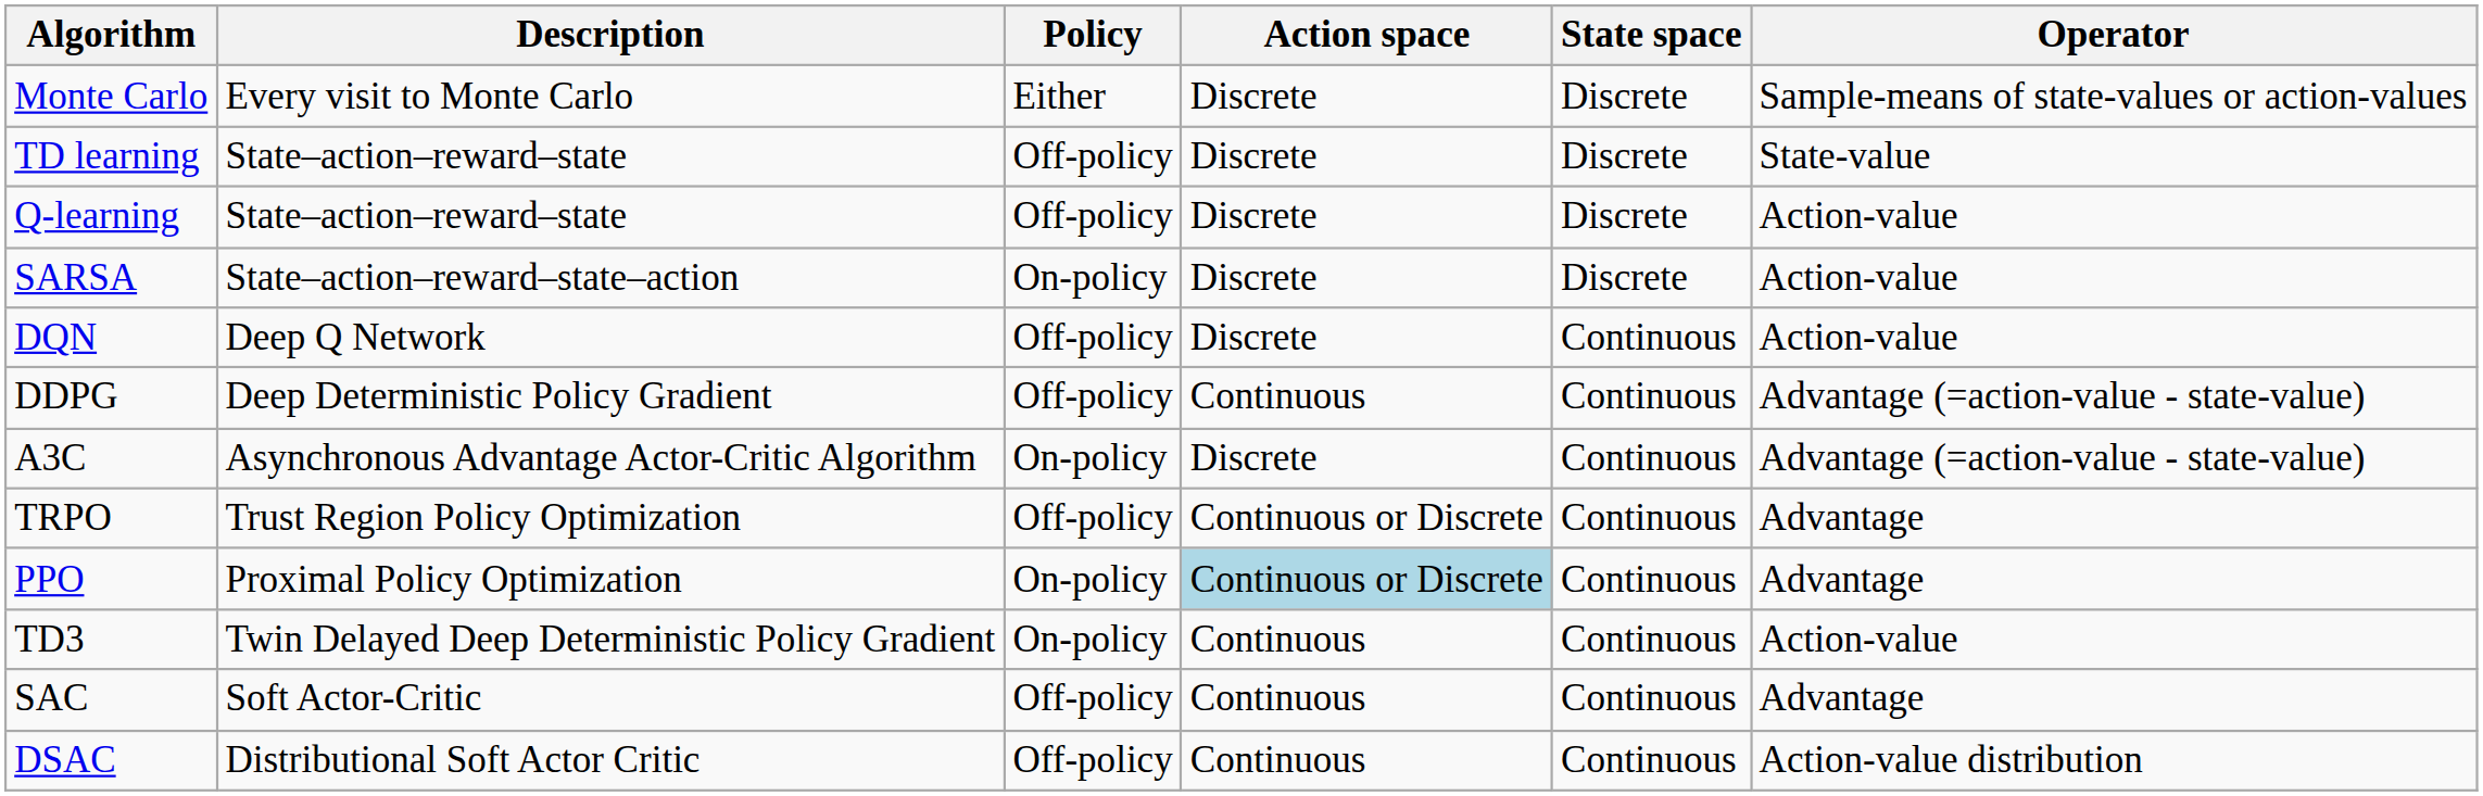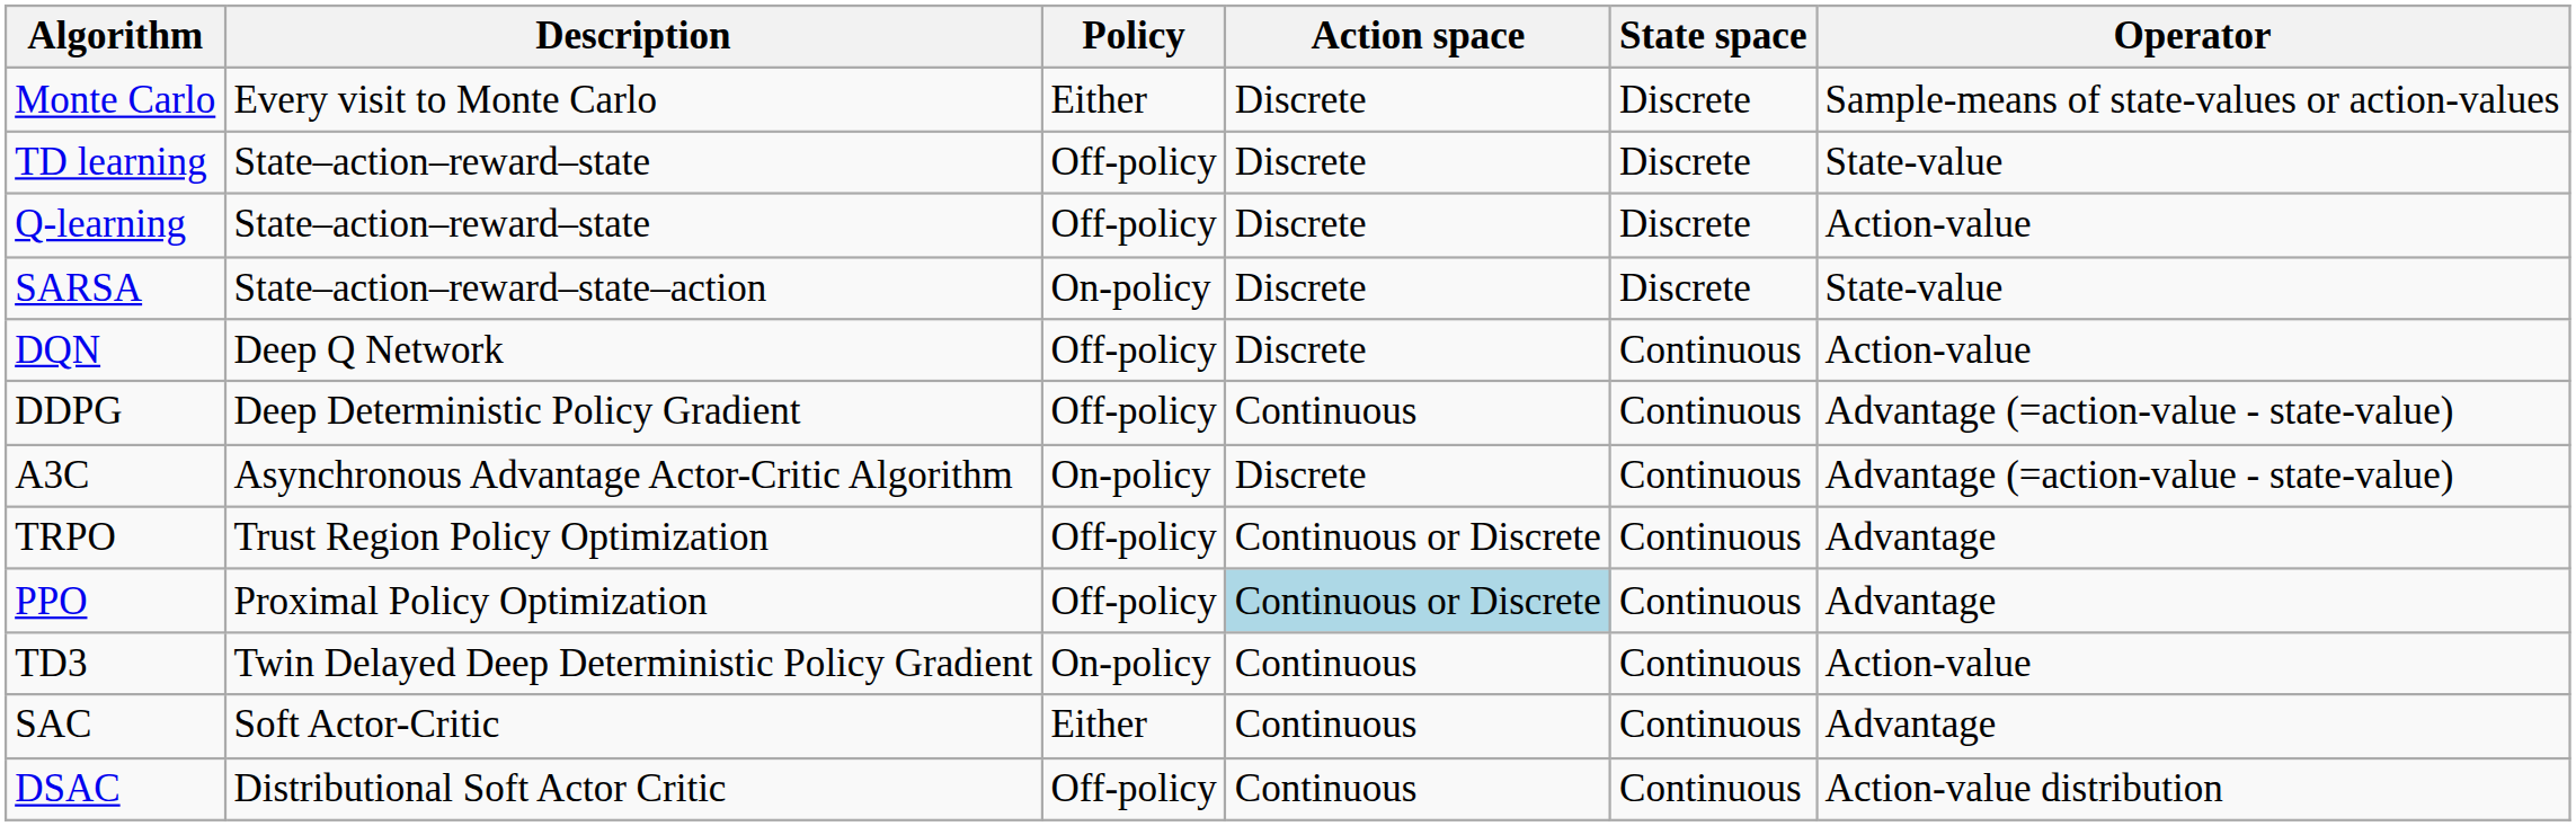SARSA | Operator: Action-value -> State-value
PPO | Policy: On-policy -> Off-policy
SAC | Policy: Off-policy -> Either
